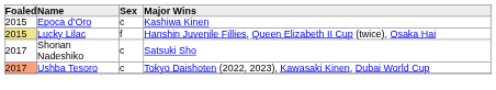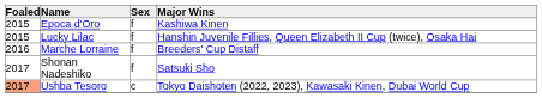Epoca d'Oro | Sex: c -> f
Lucky Lilac | Foaled: khaki background -> no background
+ row: 2016 | Marche Lorraine | f | Breeders' Cup Distaff
Shonan Nadeshiko | Sex: c -> f
